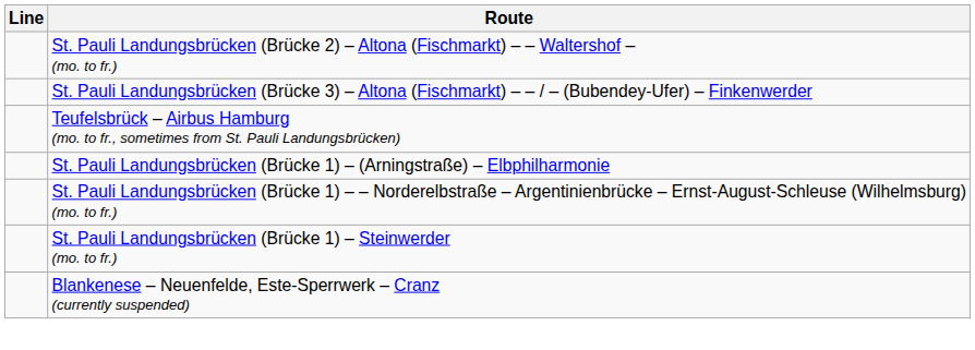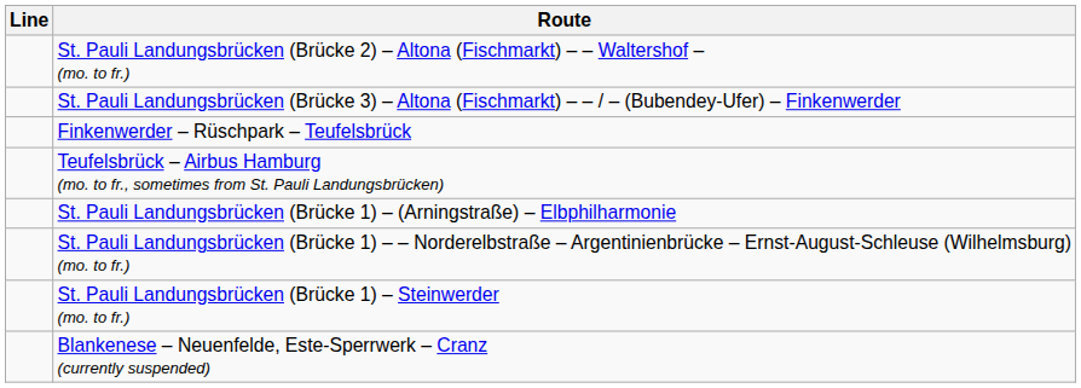+ row: Finkenwerder – Rüschpark – Teufelsbrück
